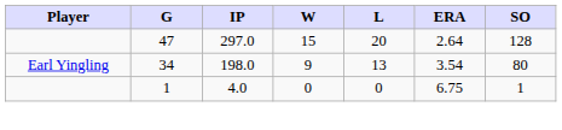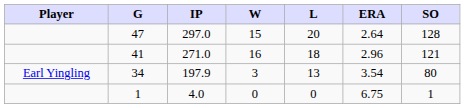+ row: 41 | 271.0 | 16 | 18 | 2.96 | 121
34 | IP: 198.0 -> 197.9
34 | W: 9 -> 3
